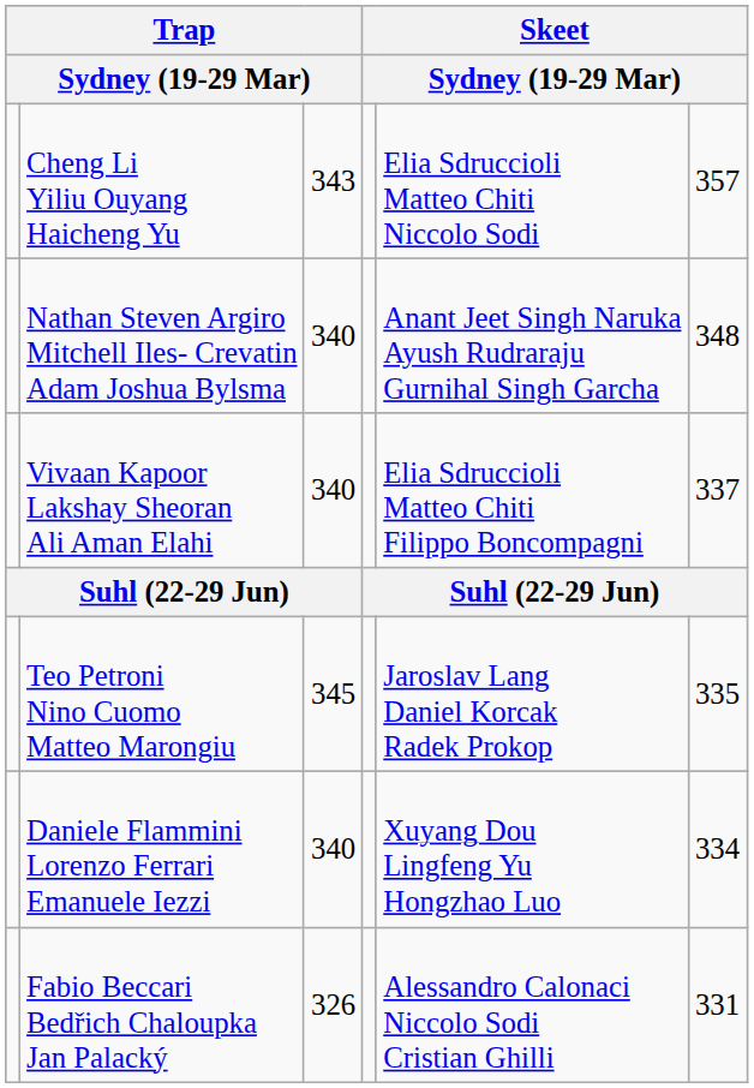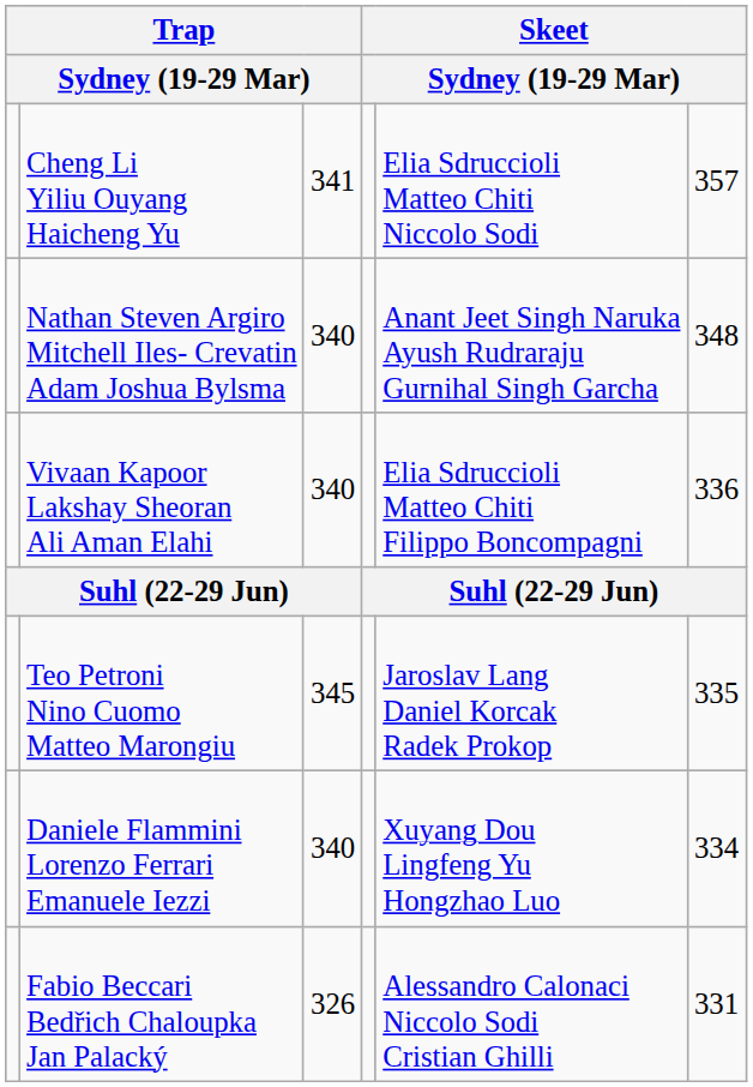Cheng Li Yiliu Ouyang Haicheng Yu | column 3: 343 -> 341
Vivaan Kapoor Lakshay Sheoran Ali Aman Elahi | column 6: 337 -> 336
